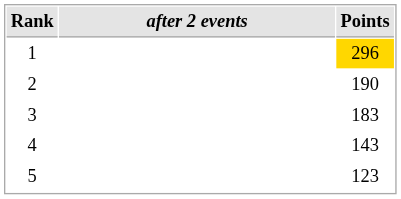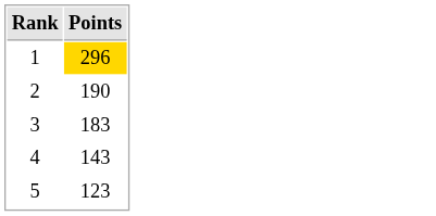- column: after 2 events
